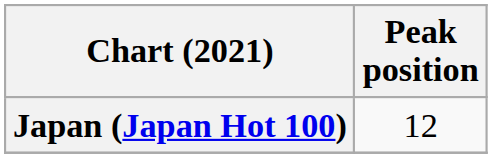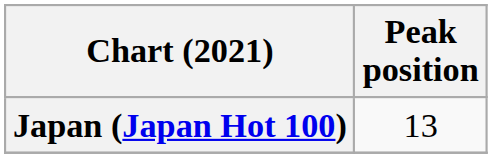Japan (Japan Hot 100) | Peak position: 12 -> 13
